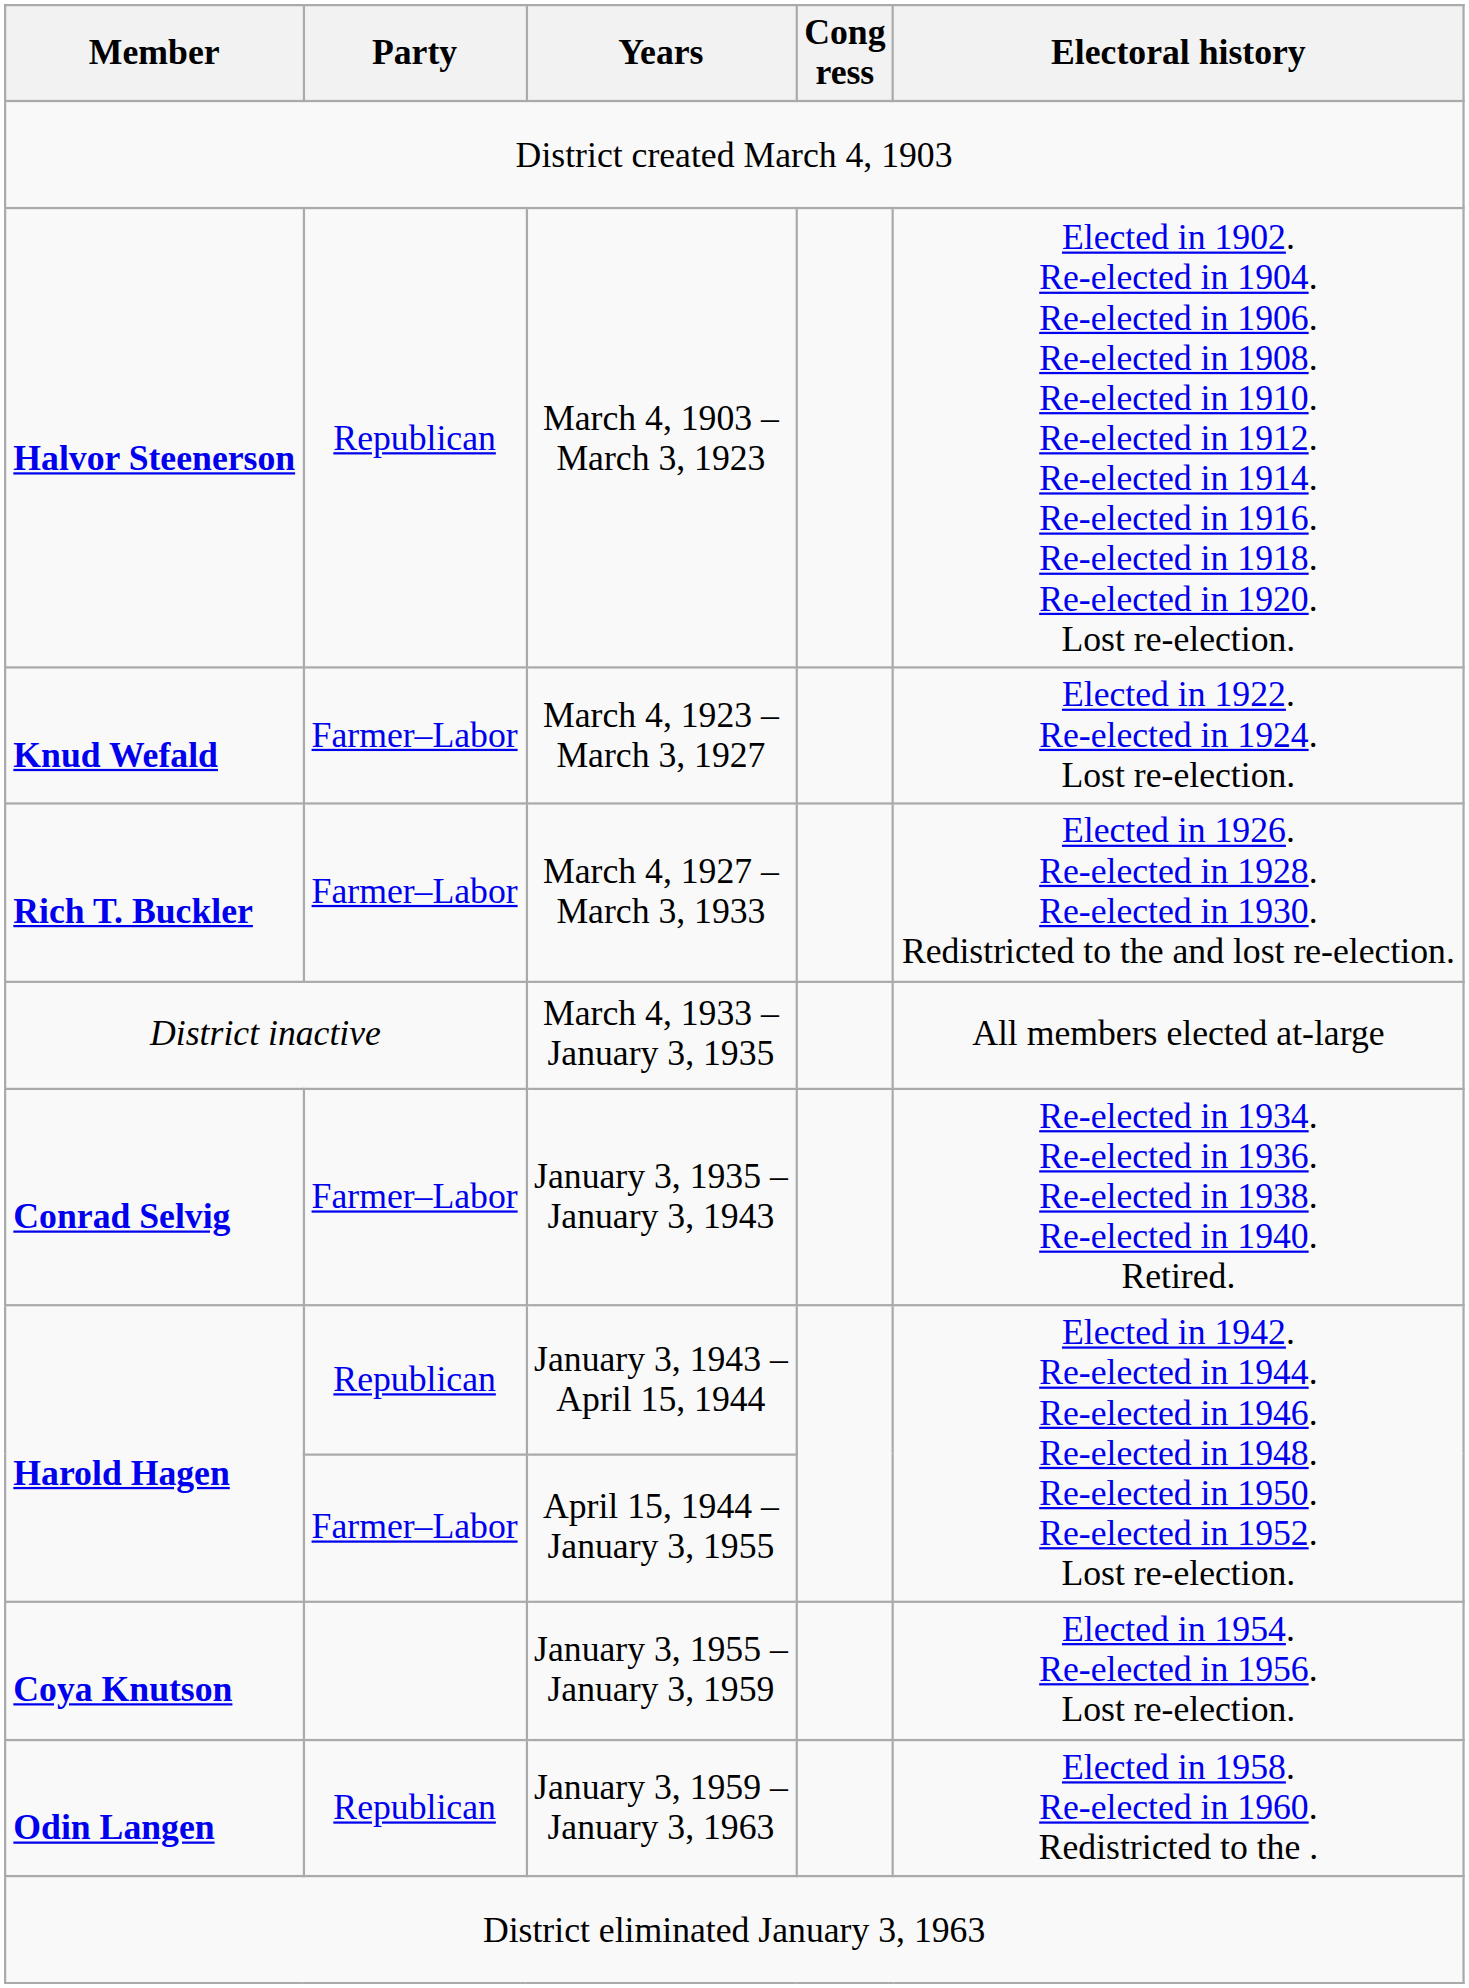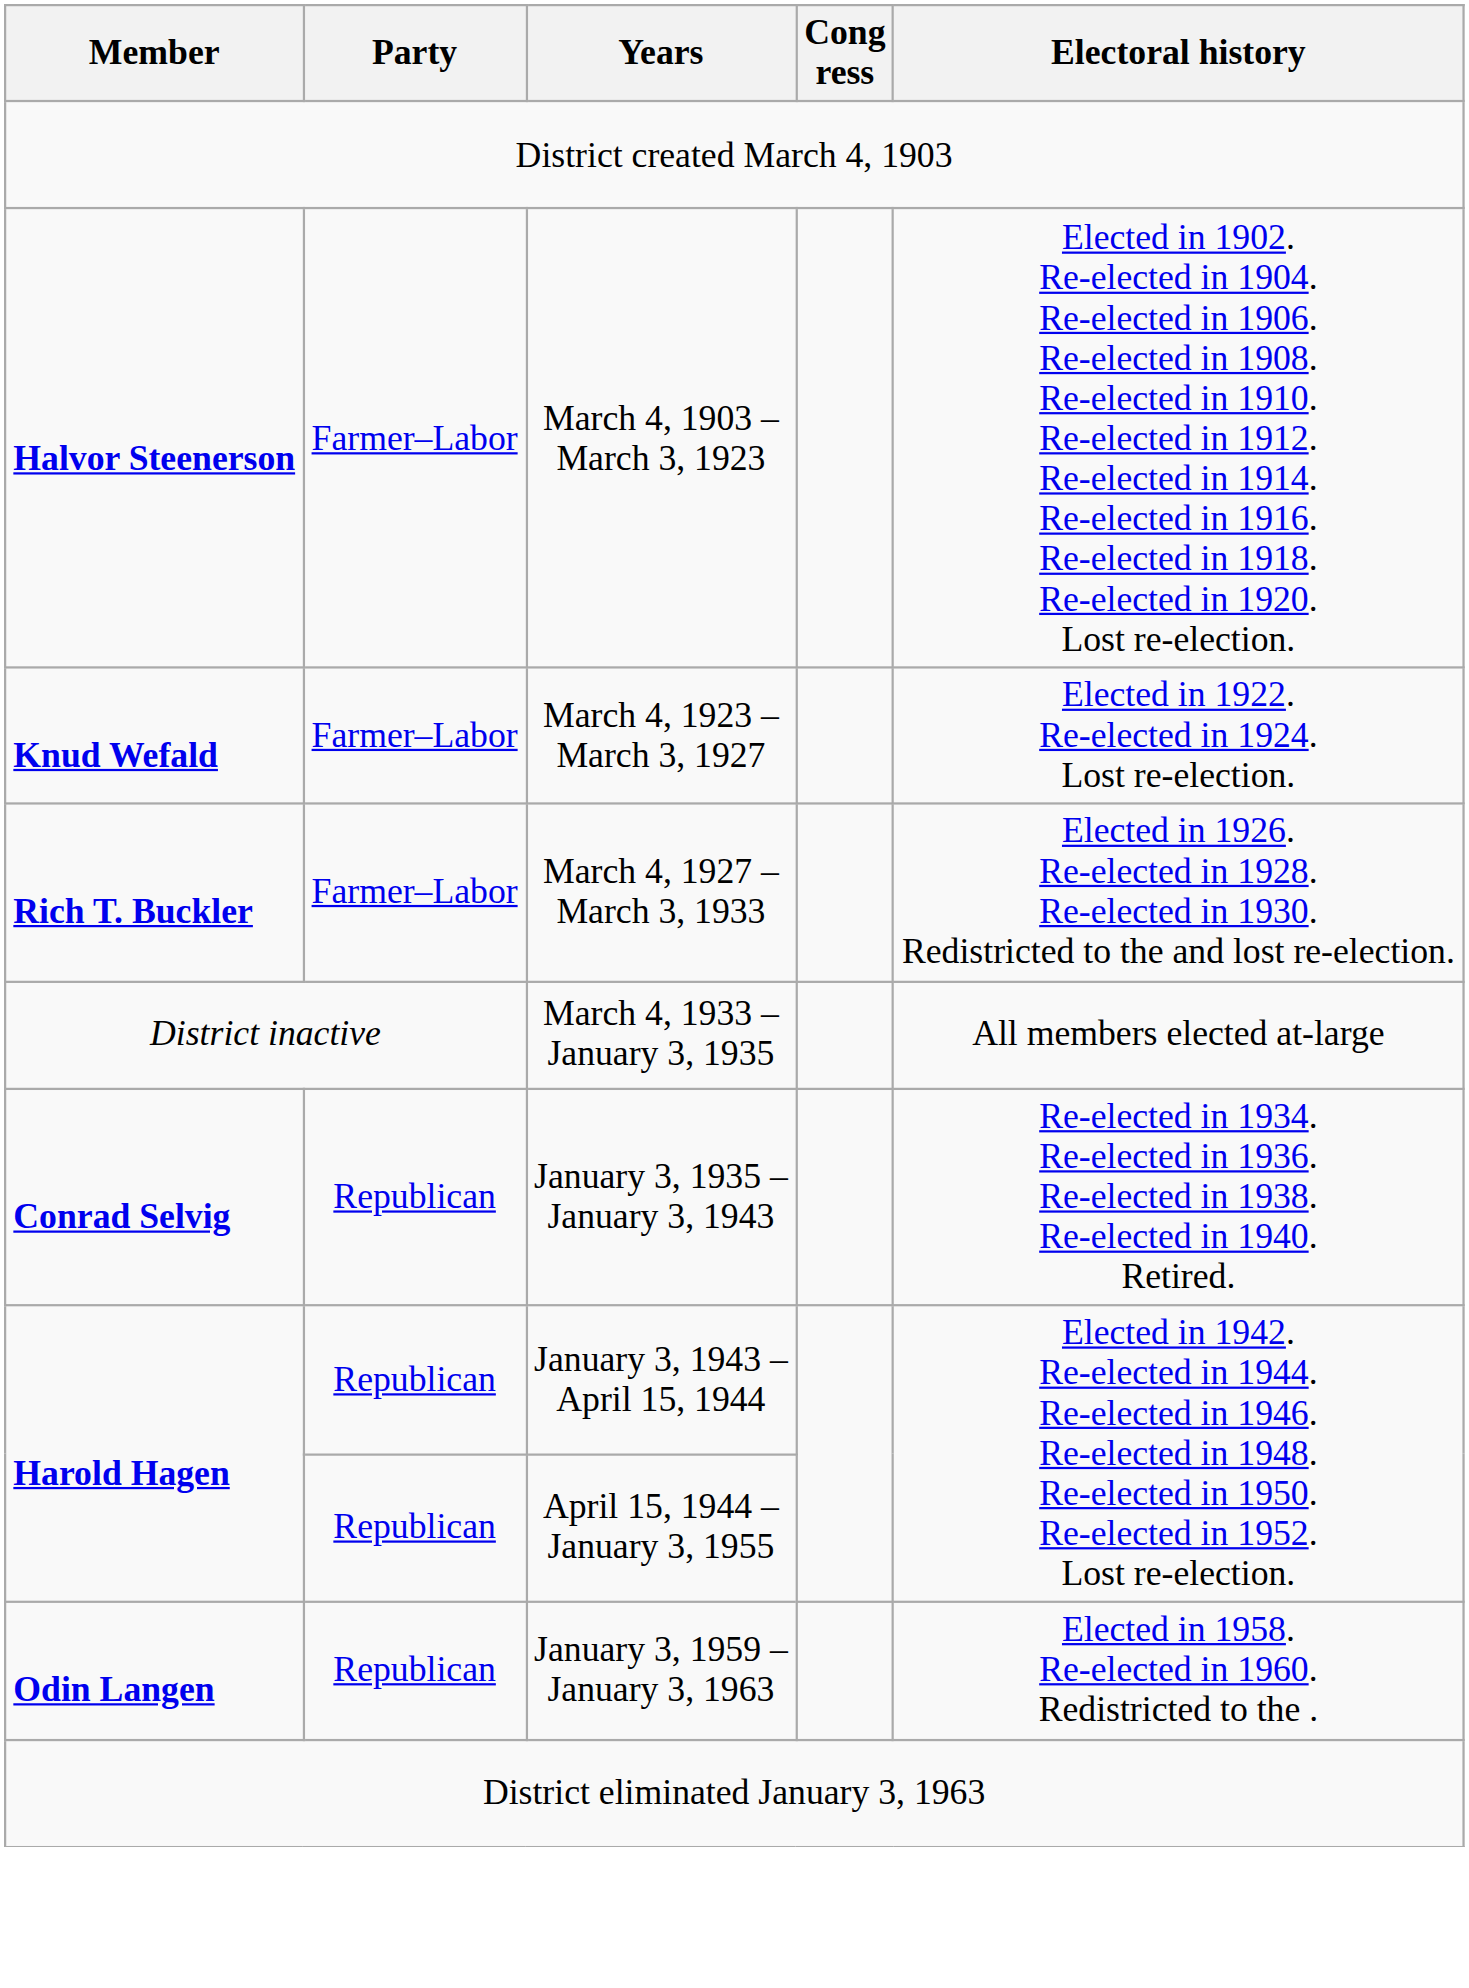March 4, 1903 – March 3, 1923 | Party: Republican -> Farmer–Labor
January 3, 1935 – January 3, 1943 | Party: Farmer–Labor -> Republican
April 15, 1944 – January 3, 1955 | Party: Farmer–Labor -> Republican
- row: Coya Knutson | January 3, 1955 – January 3, 1959 | Elected in 1954. Re-elected in 1956. Lost re-election.
